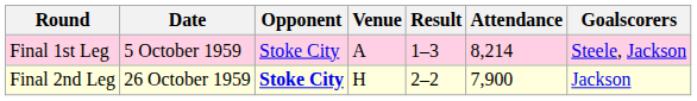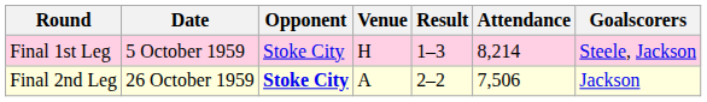Final 1st Leg | Venue: A -> H
Final 2nd Leg | Venue: H -> A
Final 2nd Leg | Attendance: 7,900 -> 7,506
